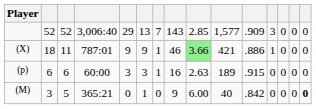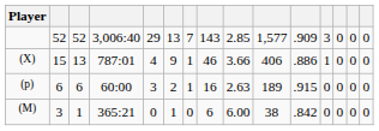(X) | column 2: 18 -> 15
(X) | column 3: 11 -> 13
(X) | column 5: 9 -> 4
(X) | column 9: lightgreen background -> no background
(X) | column 10: 421 -> 406
(p) | column 6: 3 -> 2
(M) | column 3: 5 -> 1
(M) | column 8: 9 -> 6
(M) | column 10: 40 -> 38
(M) | column 15: bold -> normal
